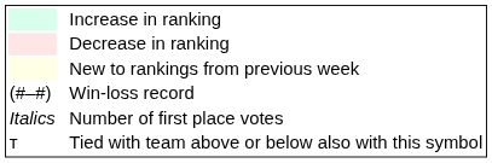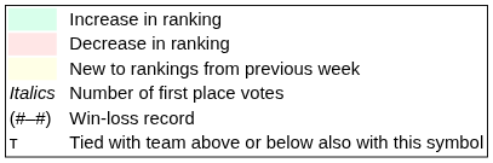rows swapped: Number of first place votes <-> Win-loss record
